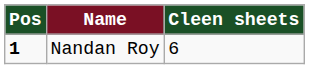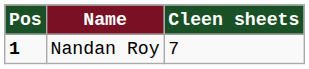Nandan Roy | Cleen sheets: 6 -> 7
